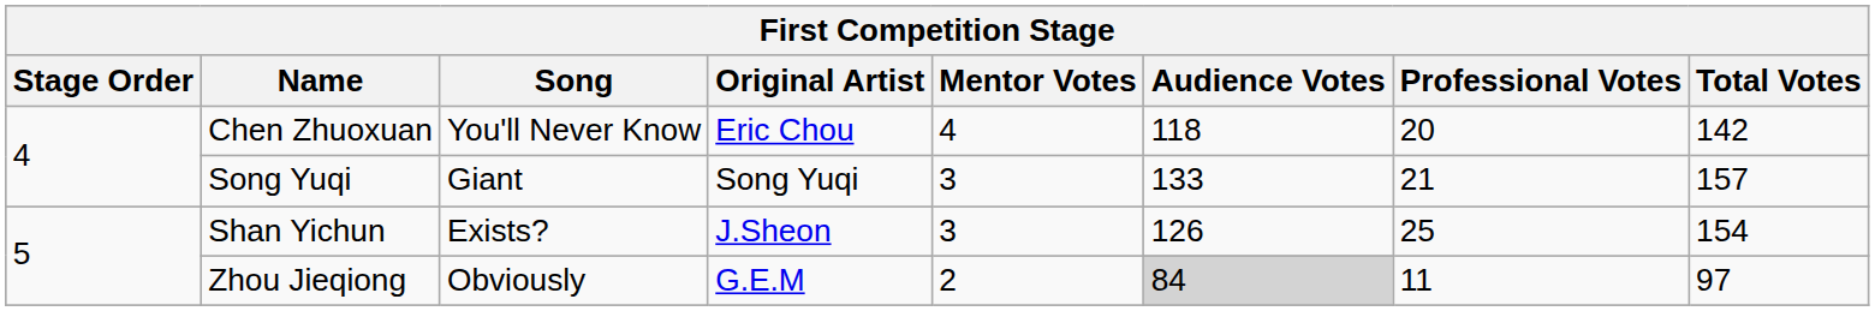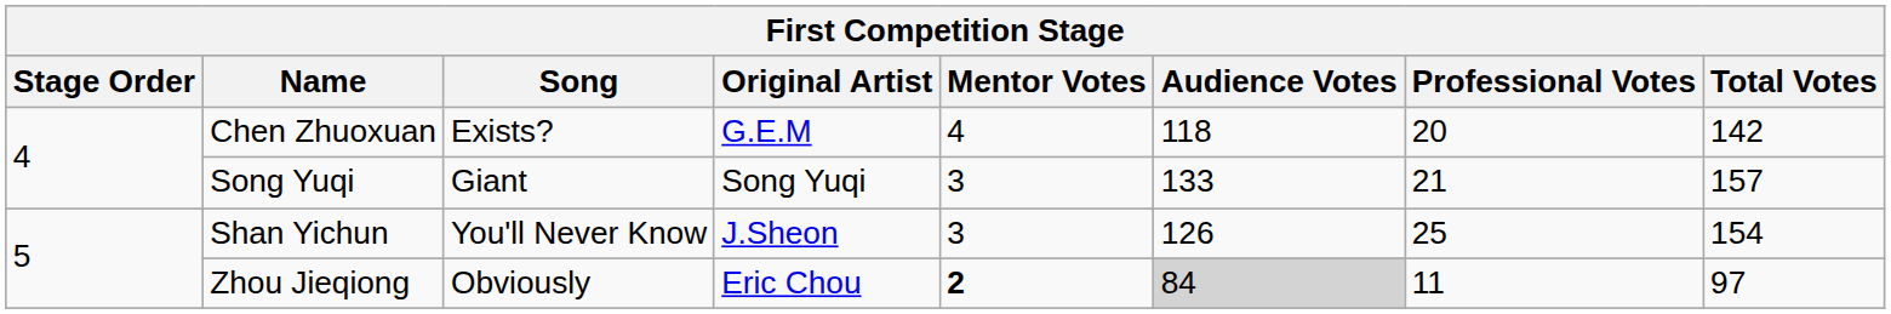Chen Zhuoxuan | Song: You'll Never Know -> Exists?
Chen Zhuoxuan | Original Artist: Eric Chou -> G.E.M
Shan Yichun | Song: Exists? -> You'll Never Know
Zhou Jieqiong | Original Artist: G.E.M -> Eric Chou
Zhou Jieqiong | Mentor Votes: normal -> bold
